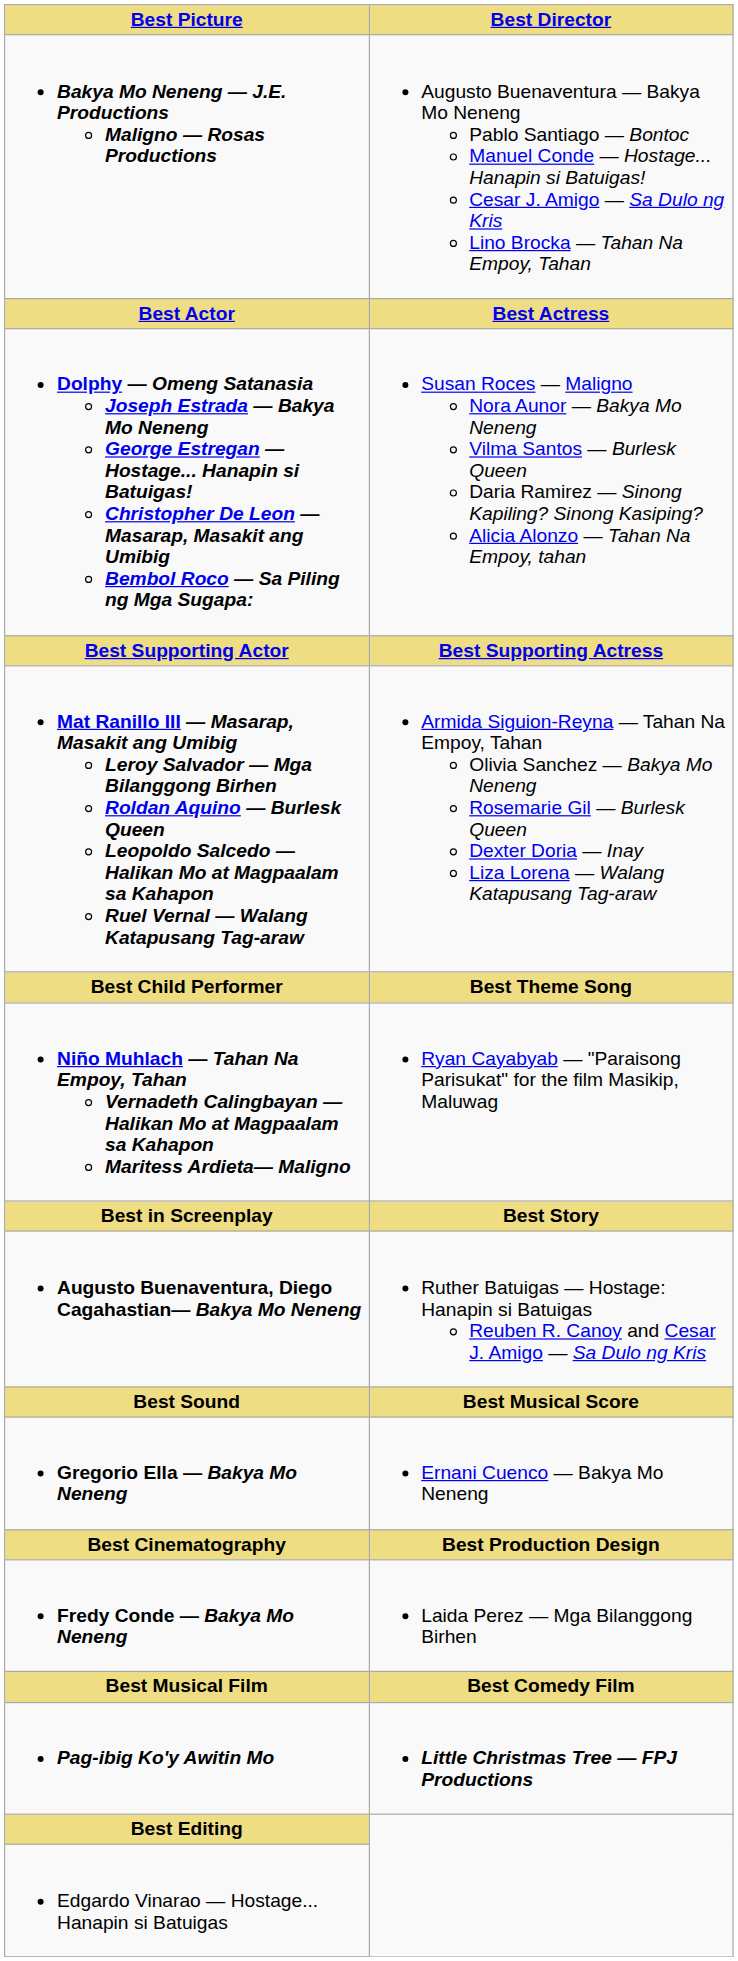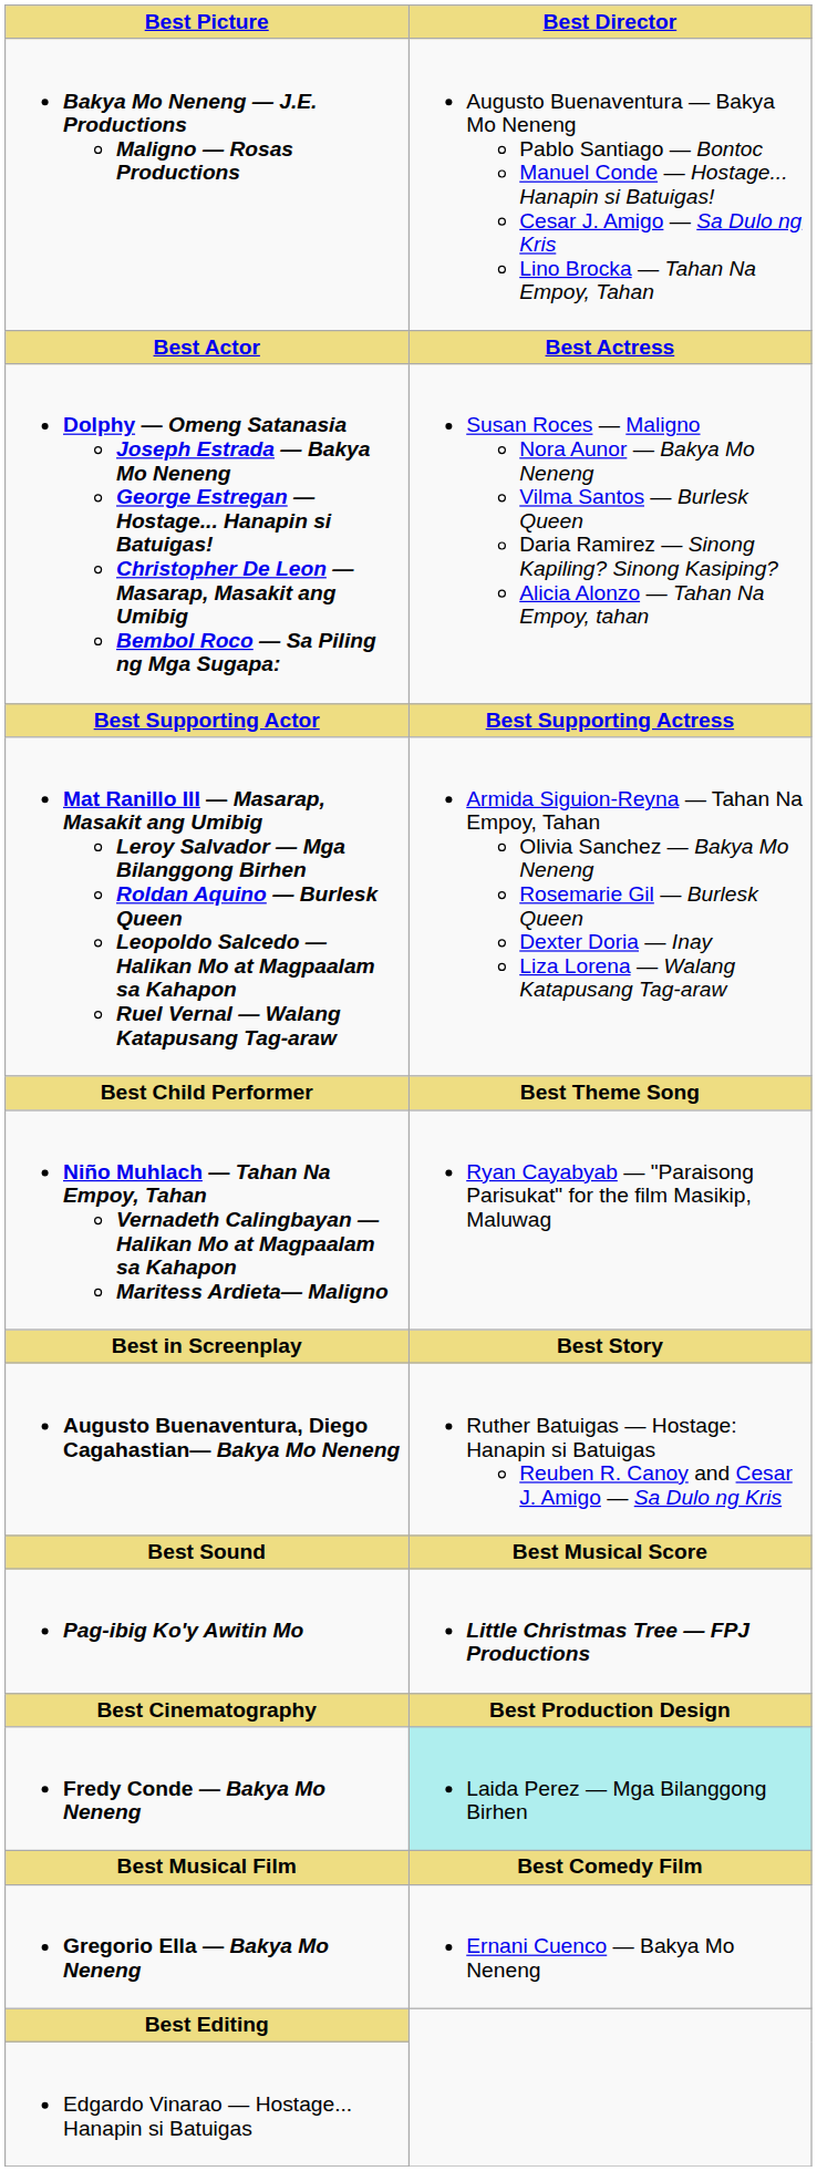rows swapped: Gregorio Ella — Bakya Mo Neneng <-> Pag-ibig Ko'y Awitin Mo
Fredy Conde — Bakya Mo Neneng | Best Director: no background -> paleturquoise background
